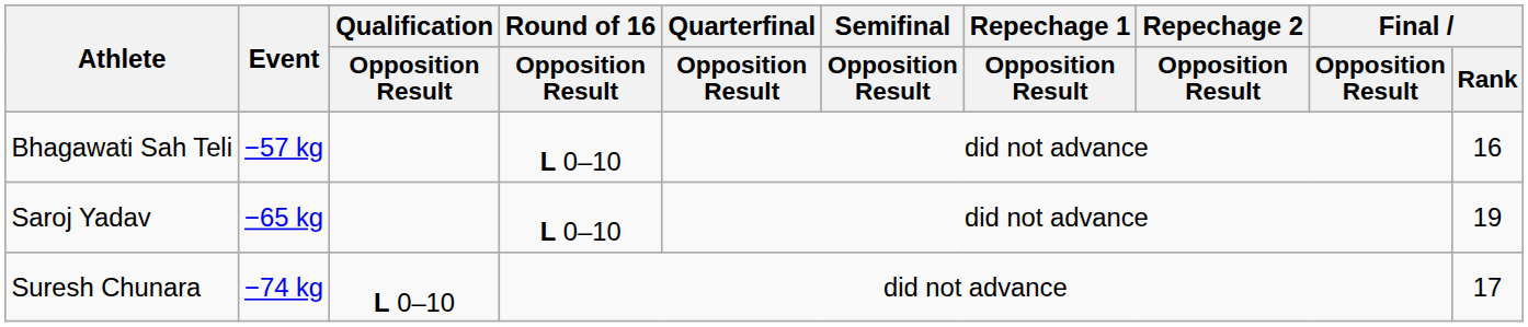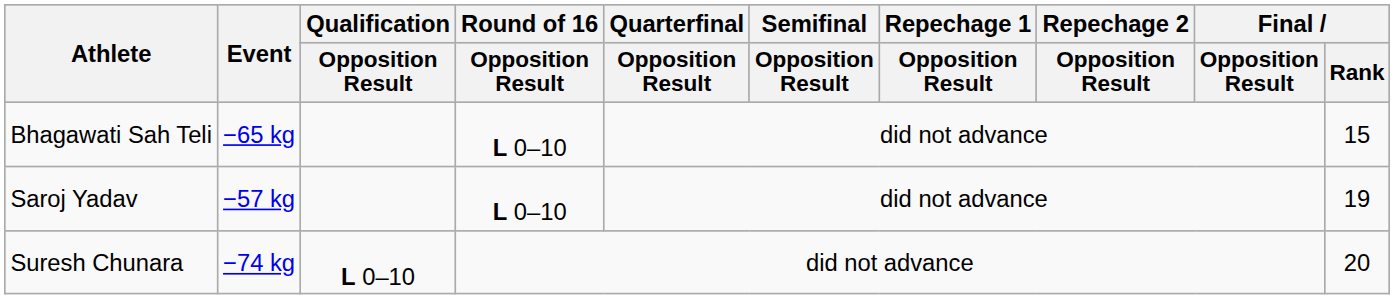Bhagawati Sah Teli | Event: −57 kg -> −65 kg
Bhagawati Sah Teli | Final / Rank: 16 -> 15
Saroj Yadav | Event: −65 kg -> −57 kg
Suresh Chunara | Final / Rank: 17 -> 20
